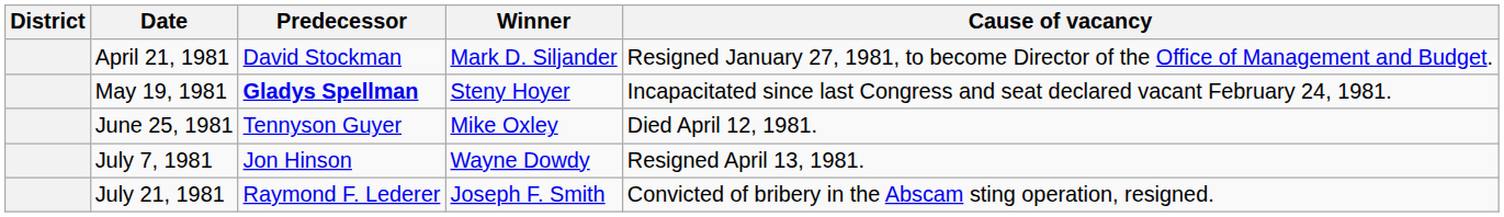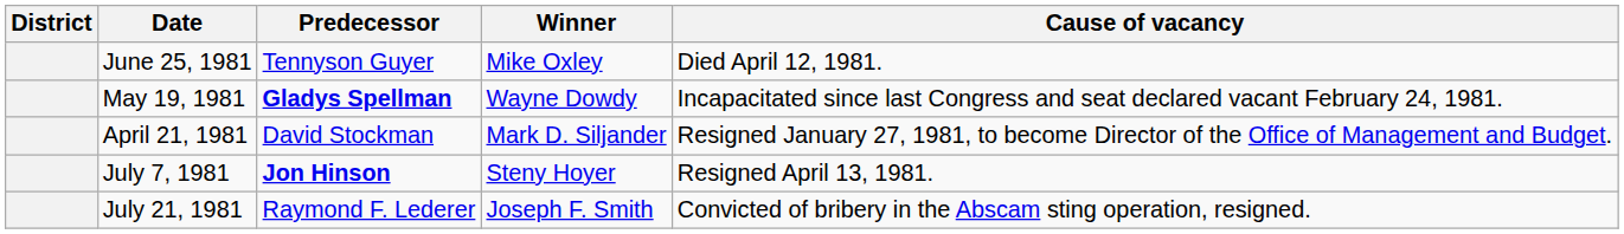rows swapped: April 21, 1981 <-> June 25, 1981
May 19, 1981 | Winner: Steny Hoyer -> Wayne Dowdy
July 7, 1981 | Predecessor: normal -> bold
July 7, 1981 | Winner: Wayne Dowdy -> Steny Hoyer
